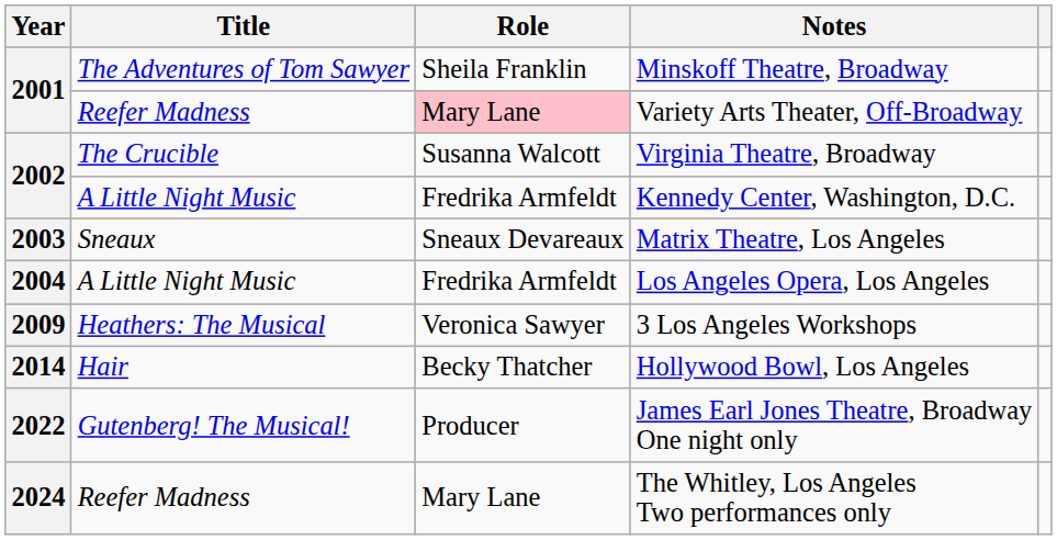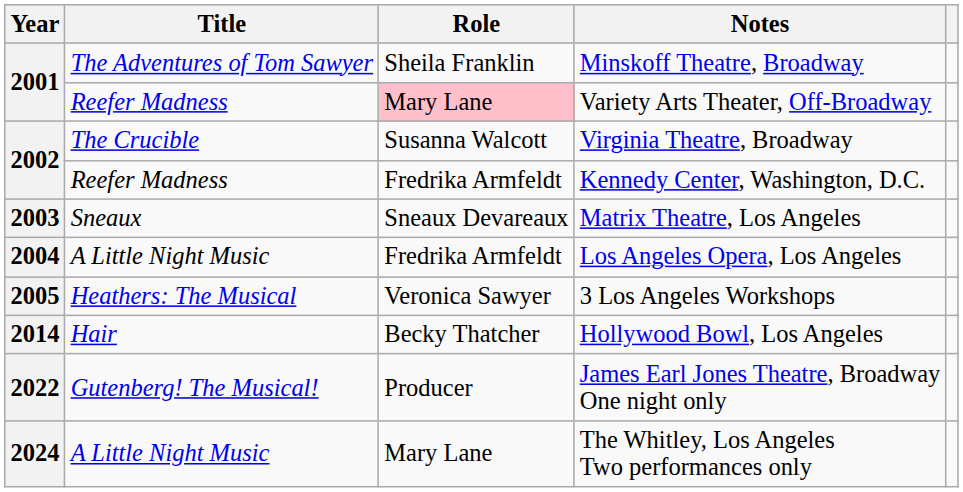Kennedy Center, Washington, D.C. | Title: A Little Night Music -> Reefer Madness
3 Los Angeles Workshops | Year: 2009 -> 2005
The Whitley, Los Angeles Two performances only | Title: Reefer Madness -> A Little Night Music
